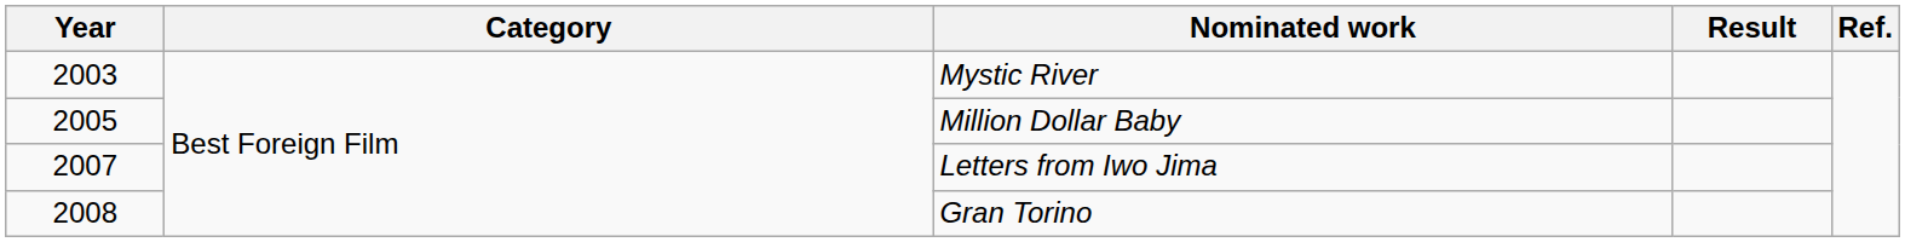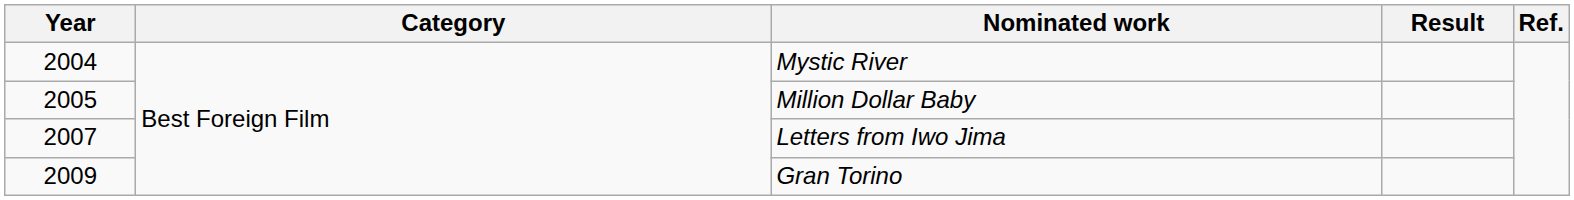Mystic River | Year: 2003 -> 2004
Gran Torino | Year: 2008 -> 2009
